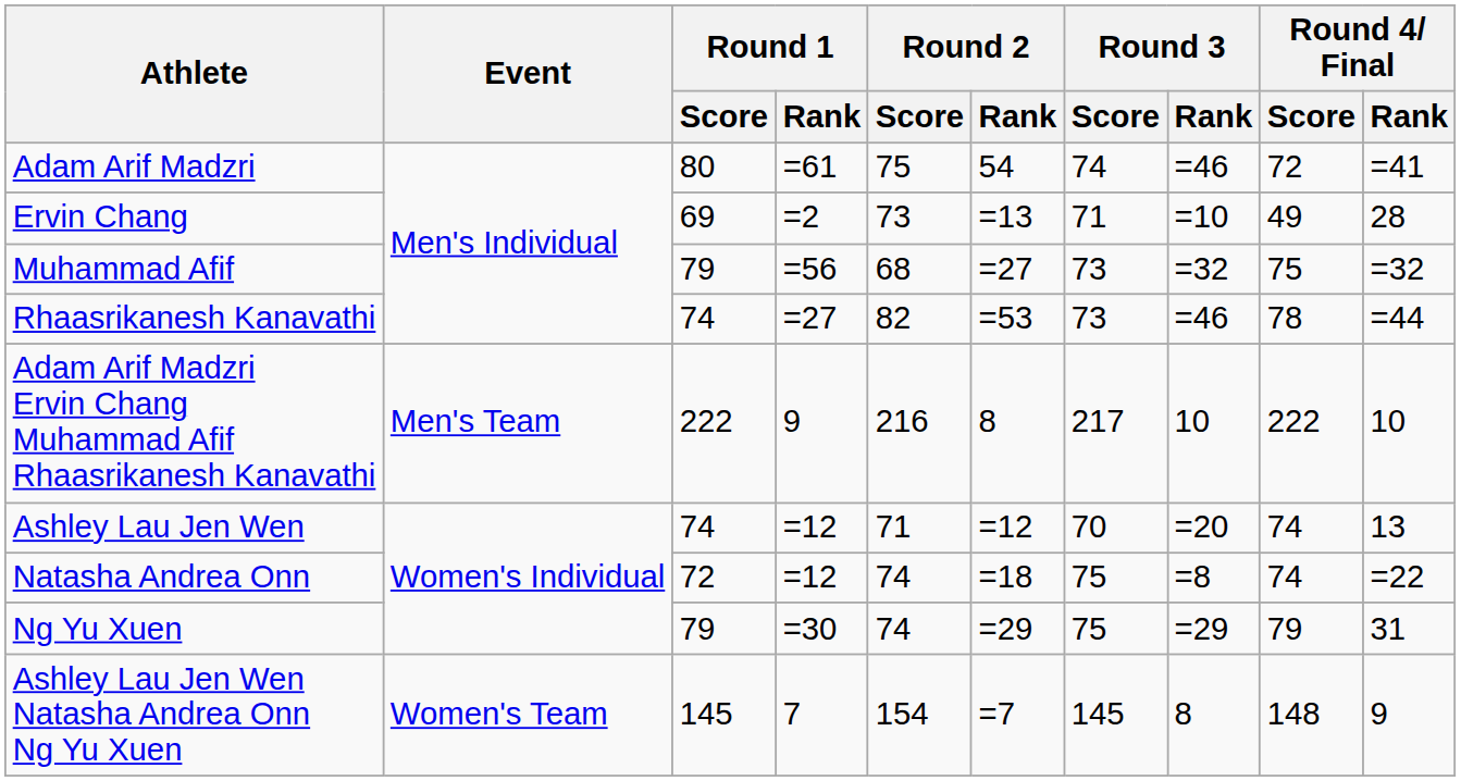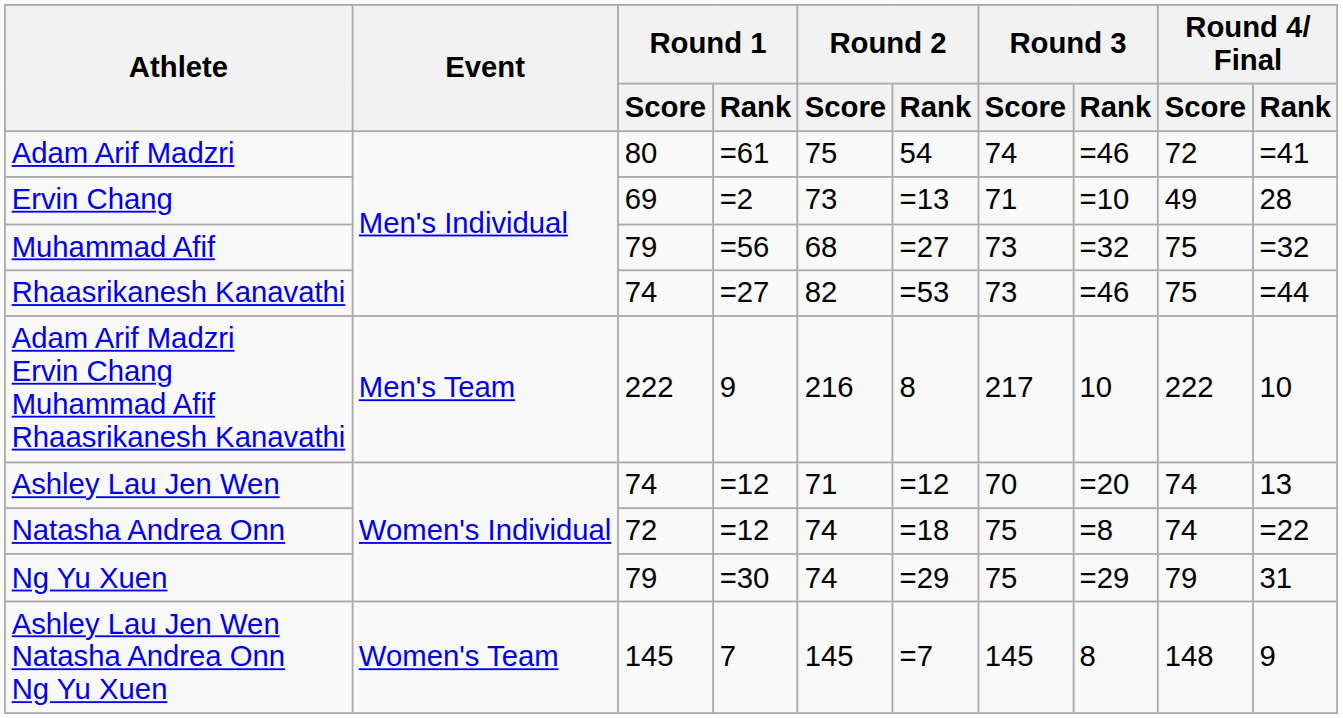Rhaasrikanesh Kanavathi | Round 4/ Final / Score: 78 -> 75
Ashley Lau Jen Wen Natasha Andrea Onn Ng Yu Xuen | Round 2 / Score: 154 -> 145
